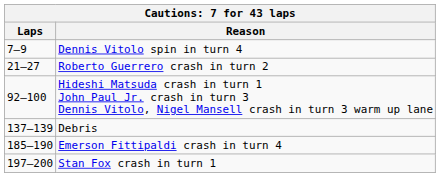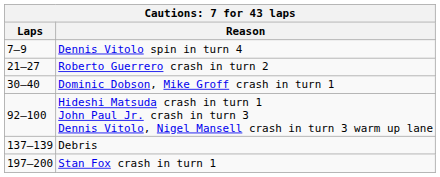+ row: 30–40 | Dominic Dobson, Mike Groff crash in turn 1
- row: 185–190 | Emerson Fittipaldi crash in turn 4
